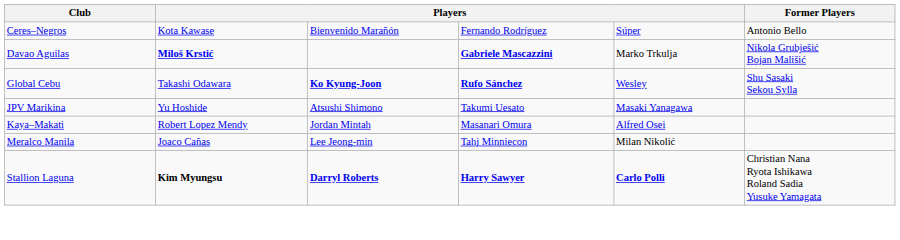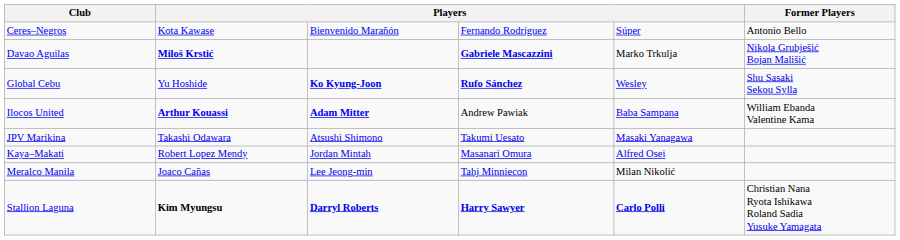Global Cebu | column 2: Takashi Odawara -> Yu Hoshide
+ row: Ilocos United | Arthur Kouassi | Adam Mitter | Andrew Pawiak | Baba Sampana | William Ebanda Valentine Kama
JPV Marikina | column 2: Yu Hoshide -> Takashi Odawara
